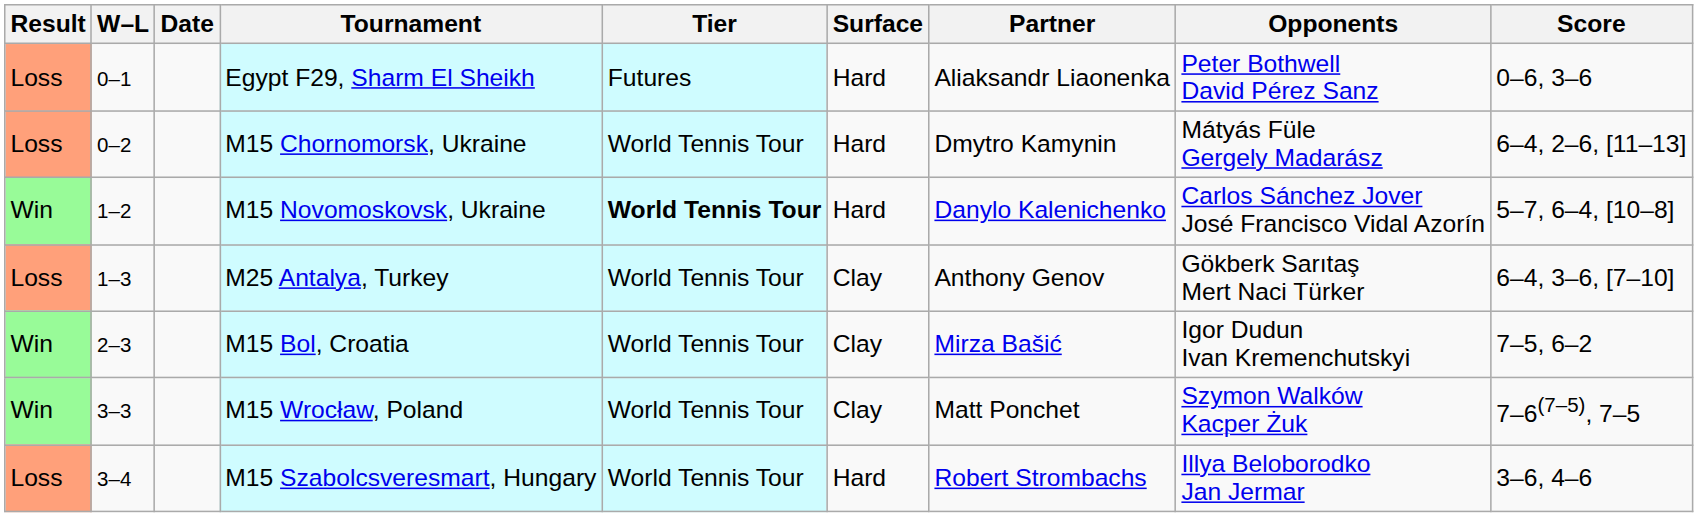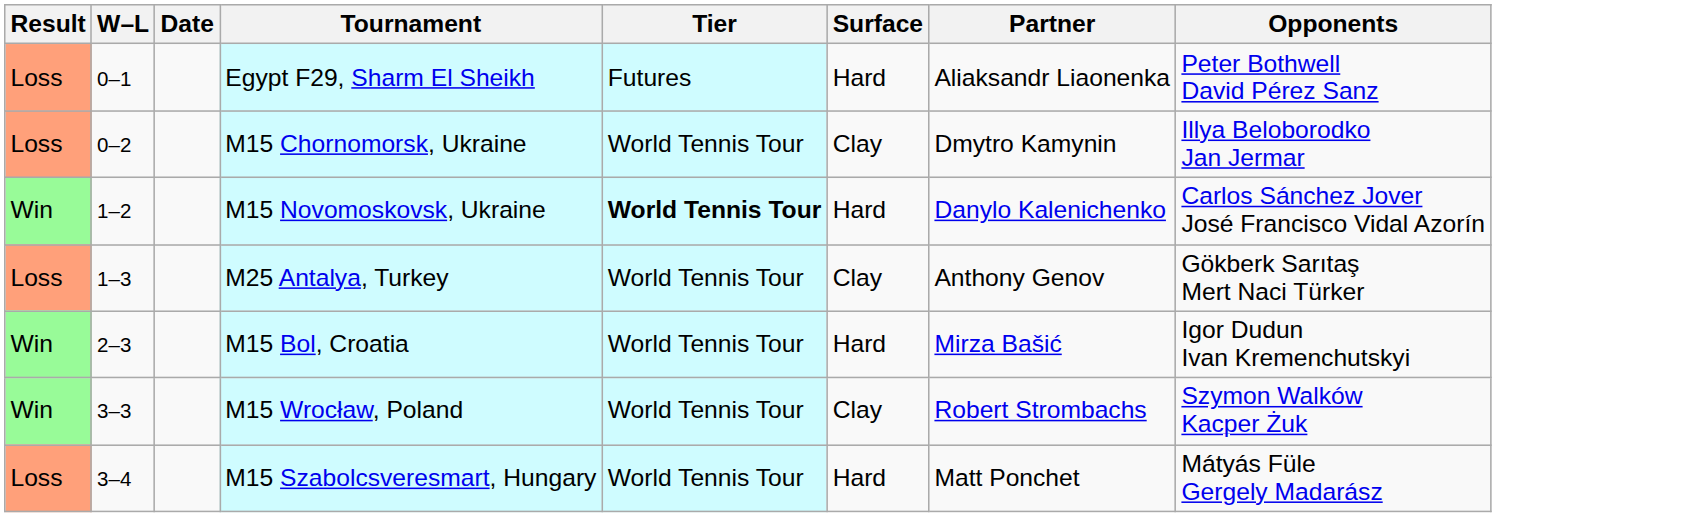- column: Score | 0–6, 3–6 | 6–4, 2–6, [11–13] | 5–7, 6–4, [10–8] | 6–4, 3–6, [7–10] | 7–5, 6–2 | 7–6(7–5), 7–5 | 3–6, 4–6
M15 Chornomorsk, Ukraine | Surface: Hard -> Clay
M15 Chornomorsk, Ukraine | Opponents: Mátyás Füle Gergely Madarász -> Illya Beloborodko Jan Jermar
M15 Bol, Croatia | Surface: Clay -> Hard
M15 Wrocław, Poland | Partner: Matt Ponchet -> Robert Strombachs
M15 Szabolcsveresmart, Hungary | Partner: Robert Strombachs -> Matt Ponchet
M15 Szabolcsveresmart, Hungary | Opponents: Illya Beloborodko Jan Jermar -> Mátyás Füle Gergely Madarász
